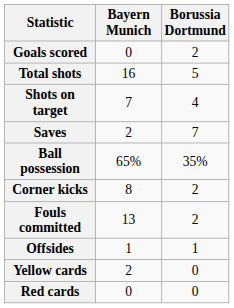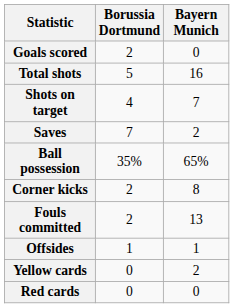columns swapped: Borussia Dortmund <-> Bayern Munich
